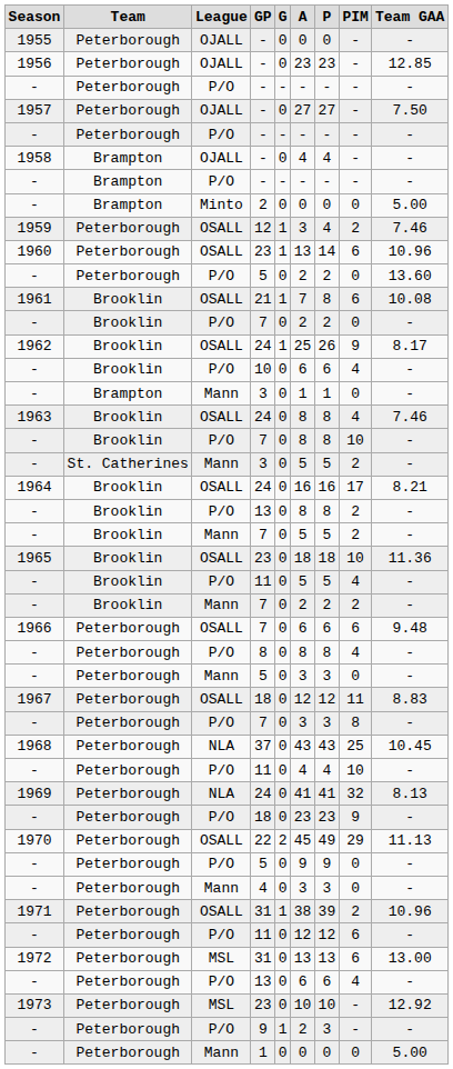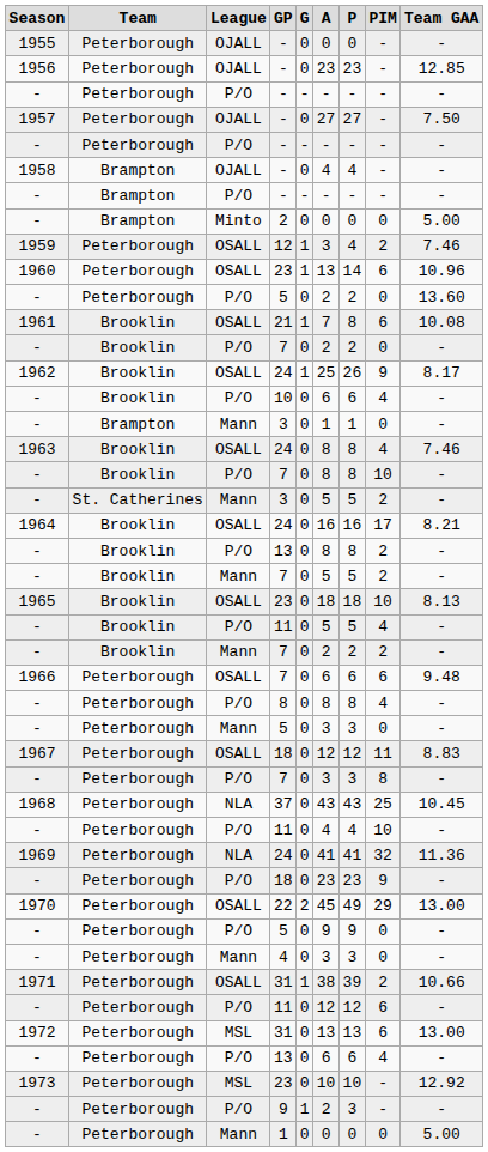1965 | Team GAA: 11.36 -> 8.13
1969 | Team GAA: 8.13 -> 11.36
1970 | Team GAA: 11.13 -> 13.00
1971 | Team GAA: 10.96 -> 10.66
